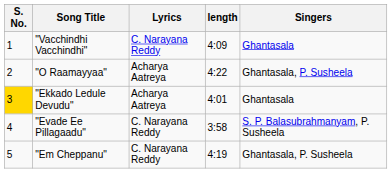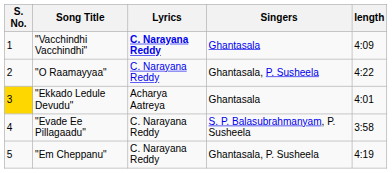columns swapped: Singers <-> length
"Vacchindhi Vacchindhi" | Lyrics: normal -> bold
"O Raamayyaa" | Lyrics: Acharya Aatreya -> C. Narayana Reddy
